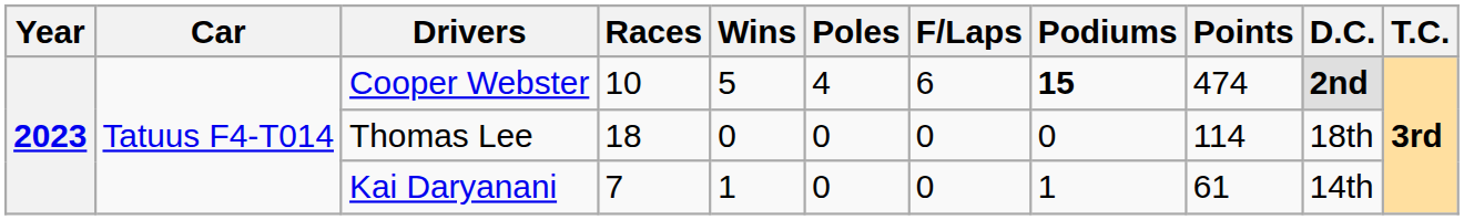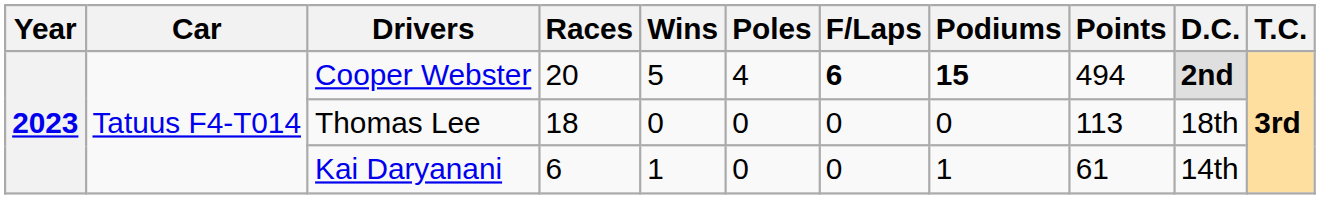Cooper Webster | Races: 10 -> 20
Cooper Webster | F/Laps: normal -> bold
Cooper Webster | Points: 474 -> 494
Thomas Lee | Points: 114 -> 113
Kai Daryanani | Races: 7 -> 6
